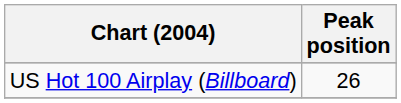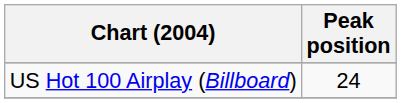US Hot 100 Airplay (Billboard) | Peak position: 26 -> 24
